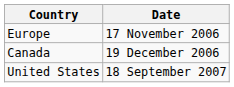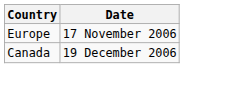- row: United States | 18 September 2007
